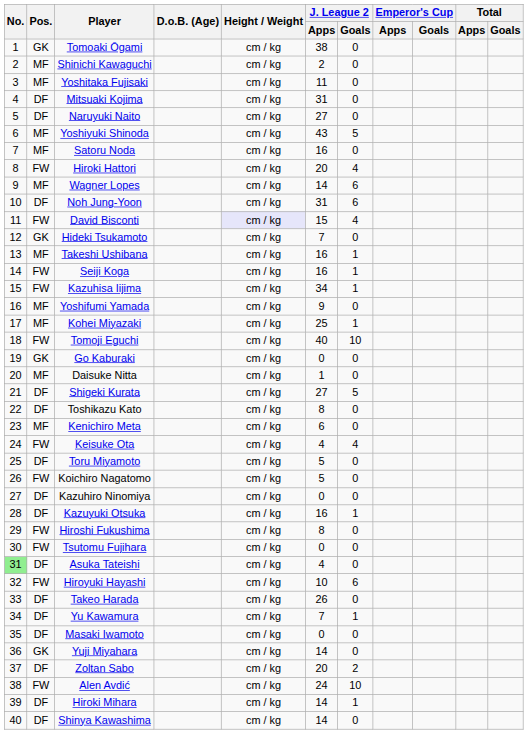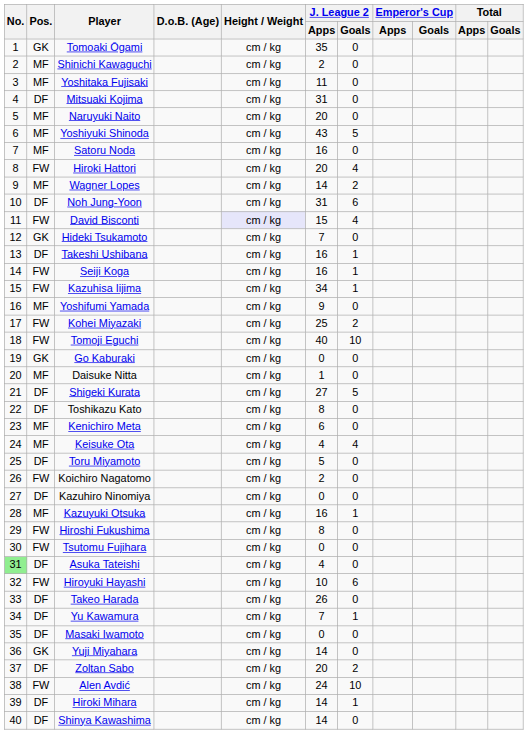Tomoaki Ōgami | J. League 2 / Apps: 38 -> 35
Naruyuki Naito | Pos.: DF -> MF
Naruyuki Naito | J. League 2 / Apps: 27 -> 20
Wagner Lopes | J. League 2 / Goals: 6 -> 2
Takeshi Ushibana | Pos.: MF -> DF
Kohei Miyazaki | Pos.: MF -> FW
Kohei Miyazaki | J. League 2 / Goals: 1 -> 2
Keisuke Ota | Pos.: FW -> MF
Koichiro Nagatomo | J. League 2 / Apps: 5 -> 2
Kazuyuki Otsuka | Pos.: DF -> MF
